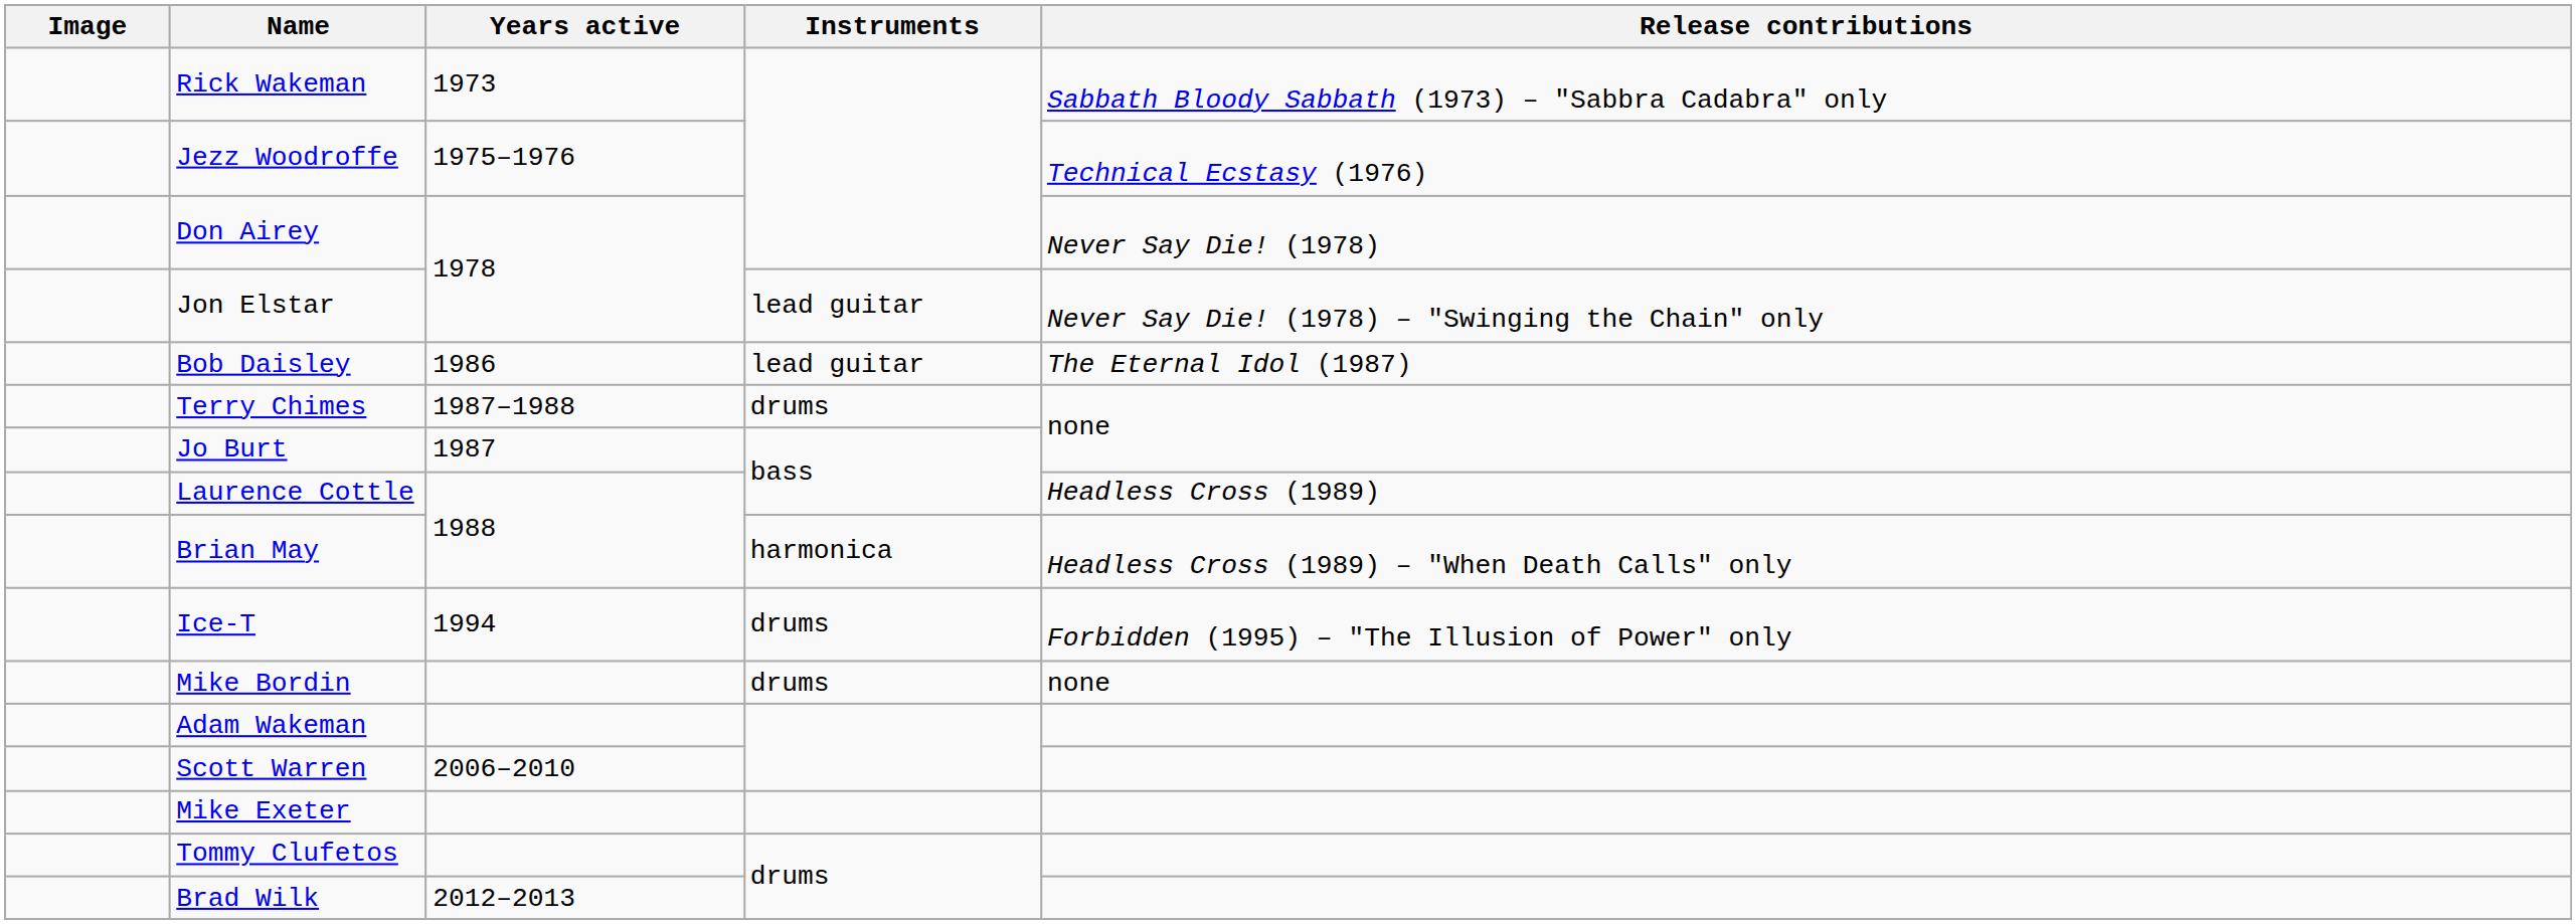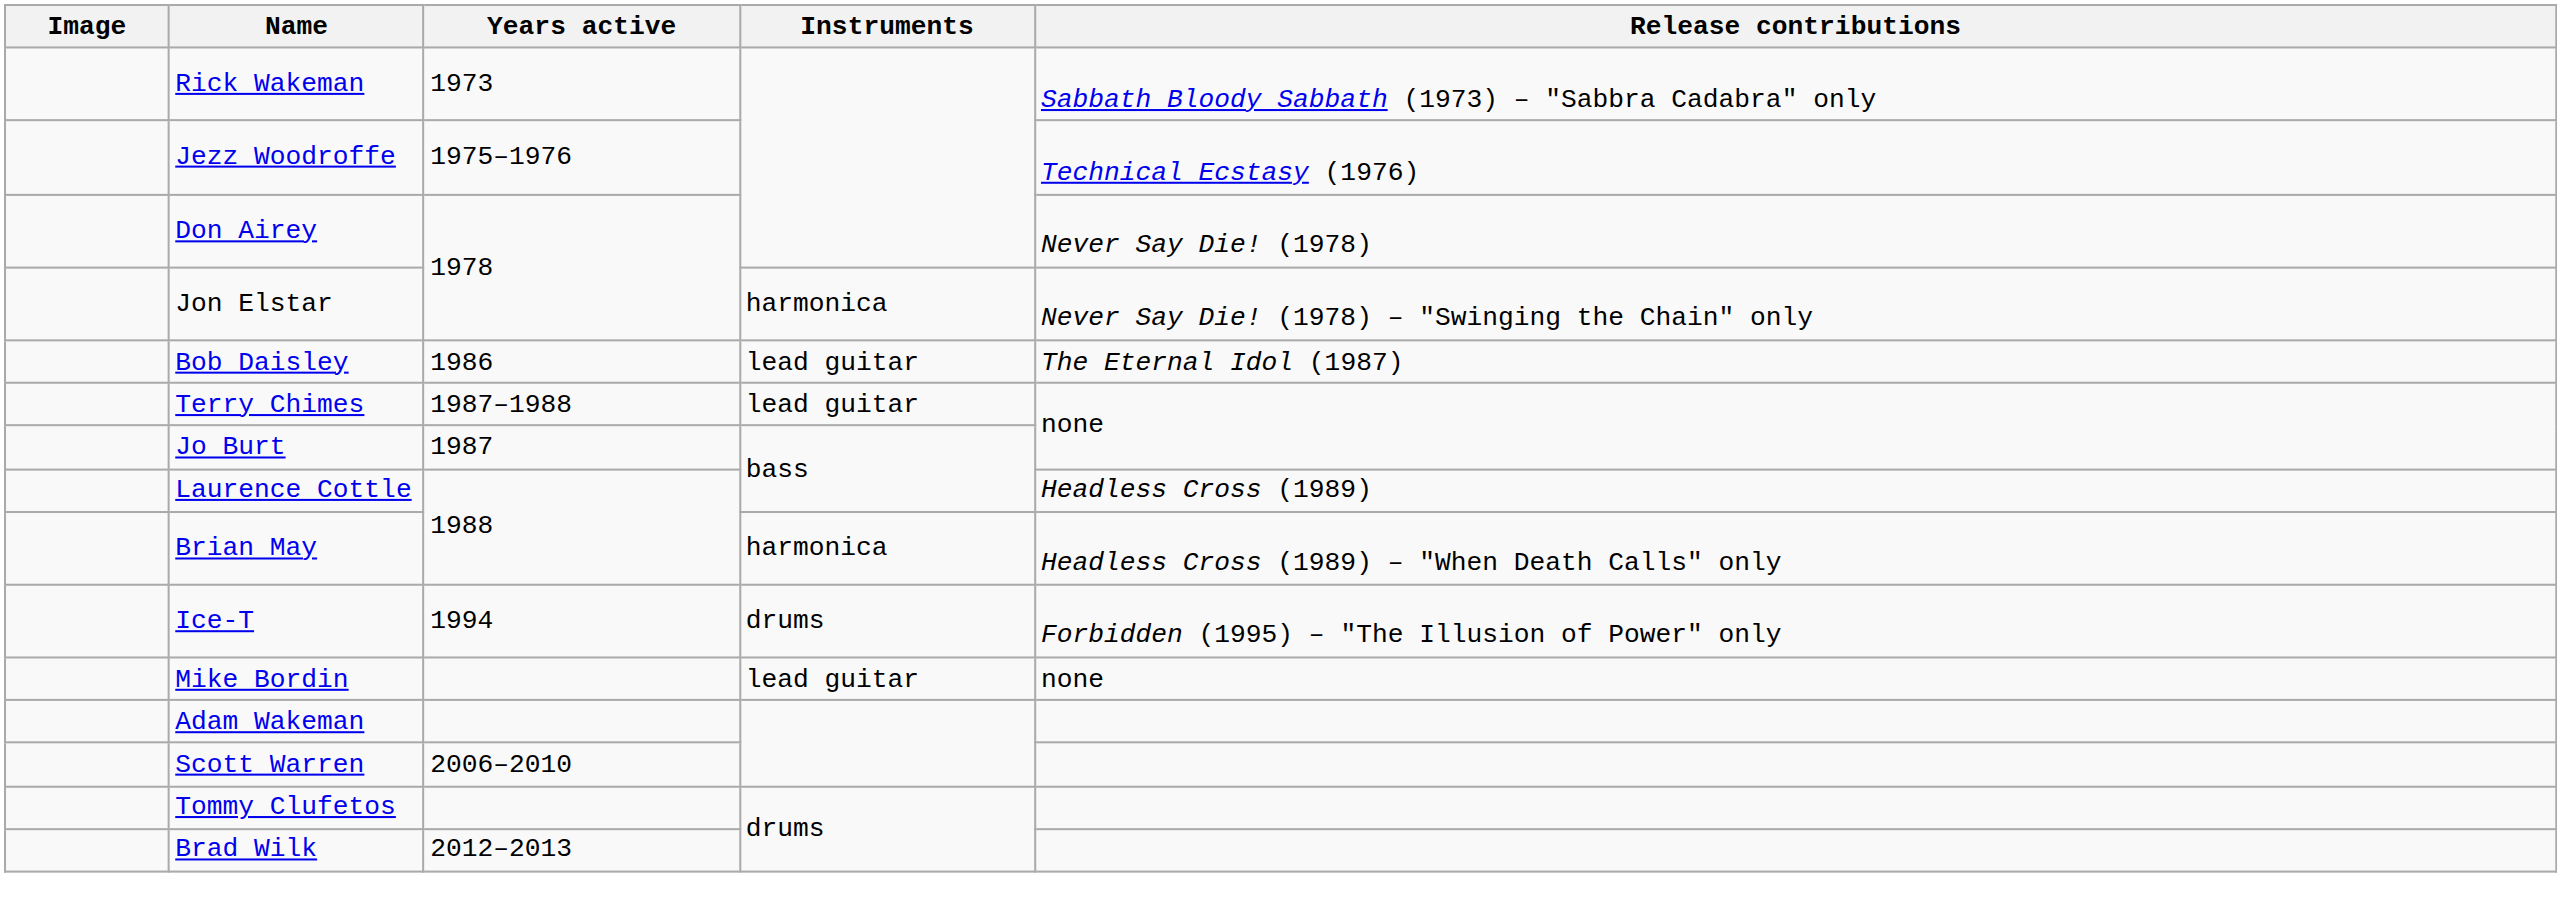Jon Elstar | Instruments: lead guitar -> harmonica
Terry Chimes | Instruments: drums -> lead guitar
Mike Bordin | Instruments: drums -> lead guitar
- row: Mike Exeter
